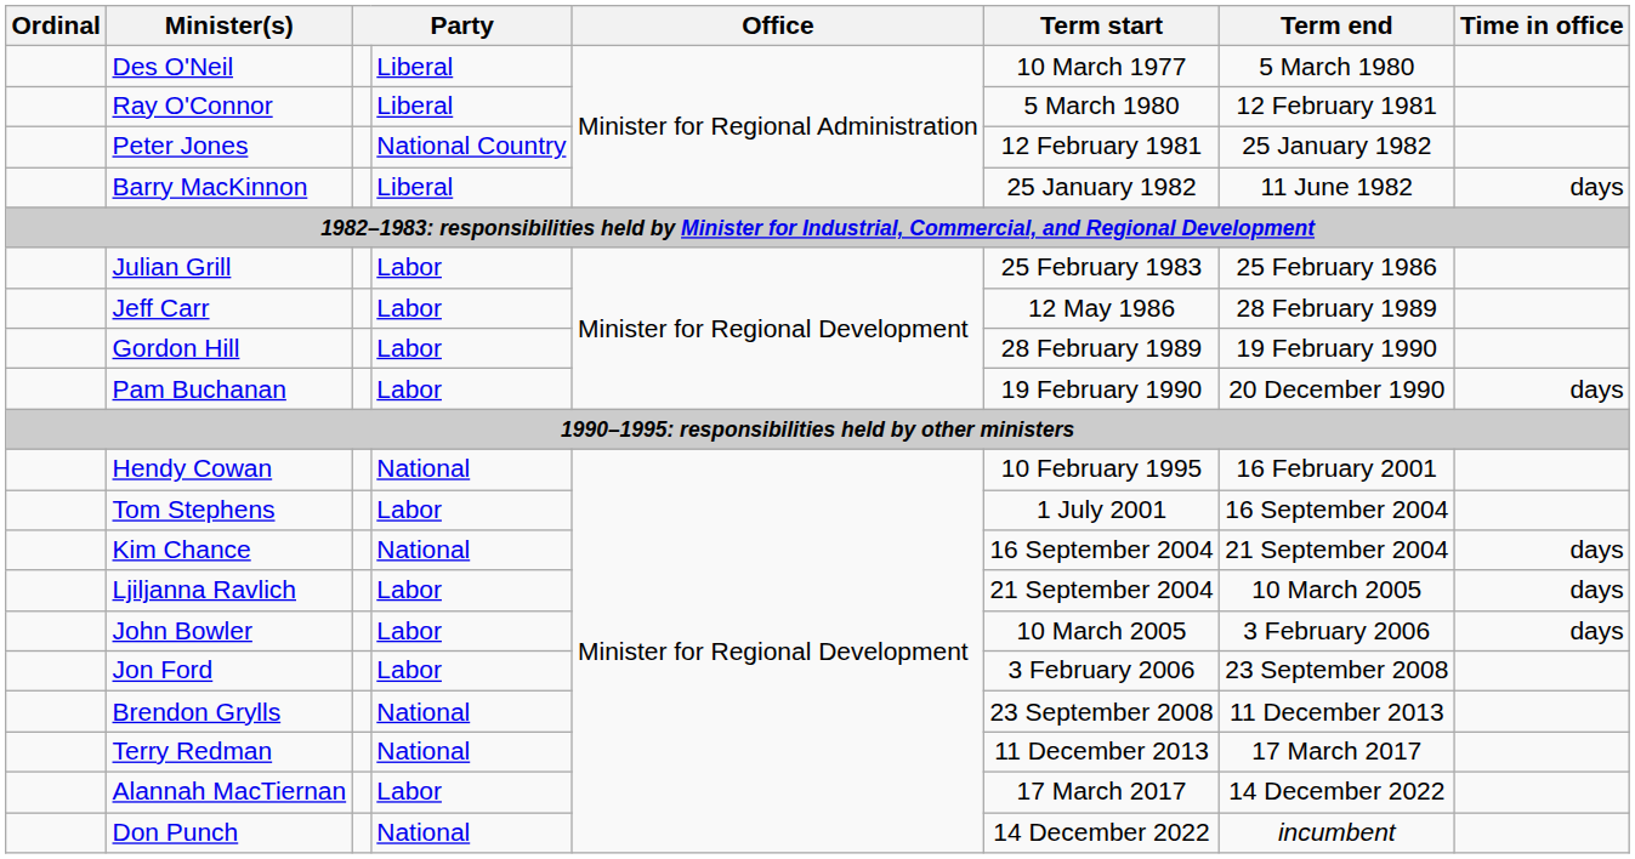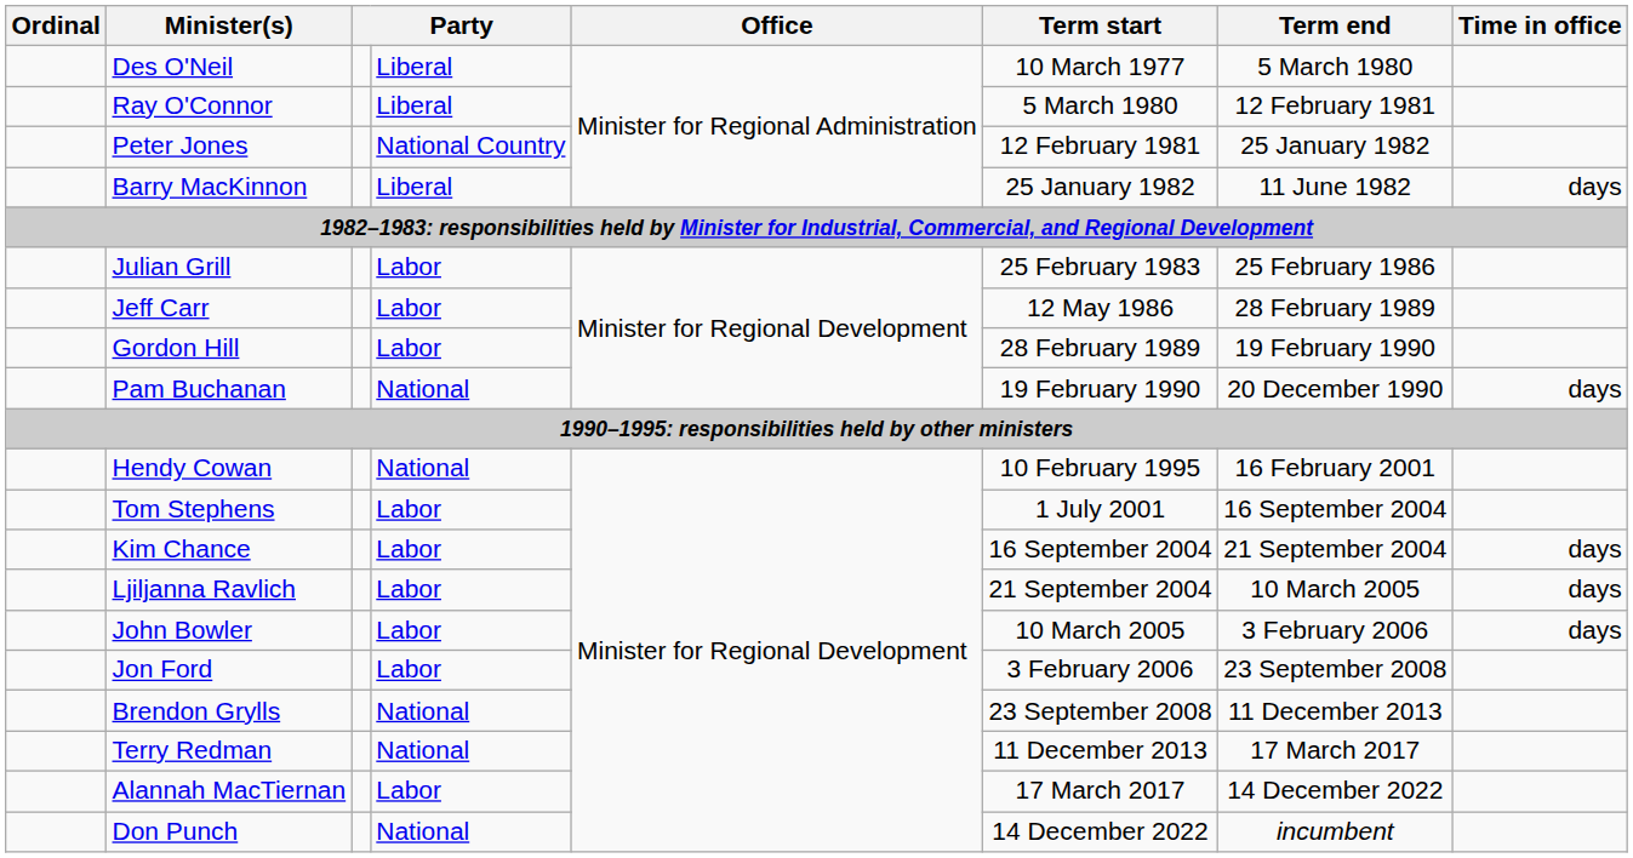Pam Buchanan | column 4: Labor -> National
Kim Chance | column 4: National -> Labor
